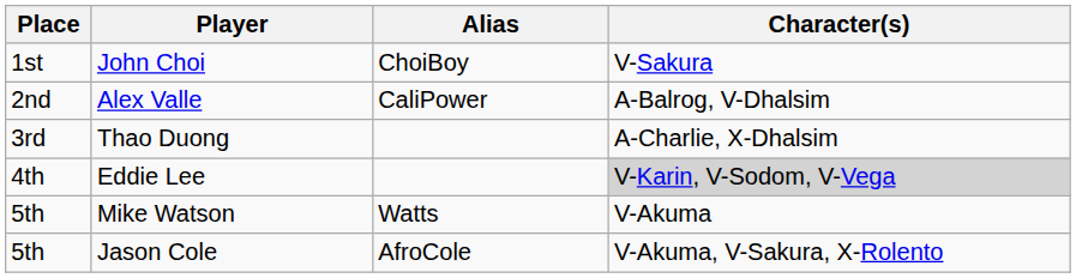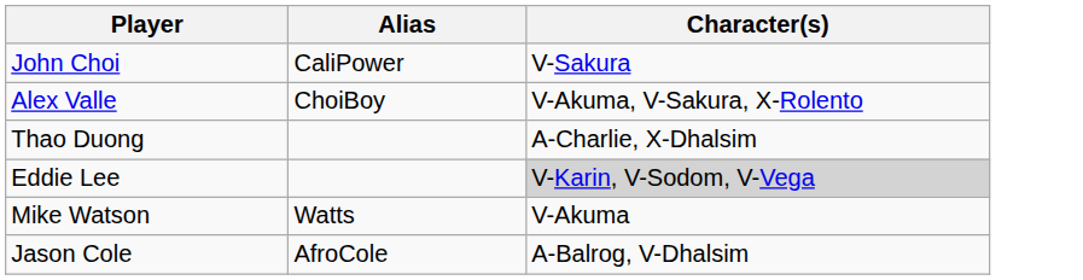- column: Place | 1st | 2nd | 3rd | 4th | 5th | 5th
John Choi | Alias: ChoiBoy -> CaliPower
Alex Valle | Alias: CaliPower -> ChoiBoy
Alex Valle | Character(s): A-Balrog, V-Dhalsim -> V-Akuma, V-Sakura, X-Rolento
Jason Cole | Character(s): V-Akuma, V-Sakura, X-Rolento -> A-Balrog, V-Dhalsim
